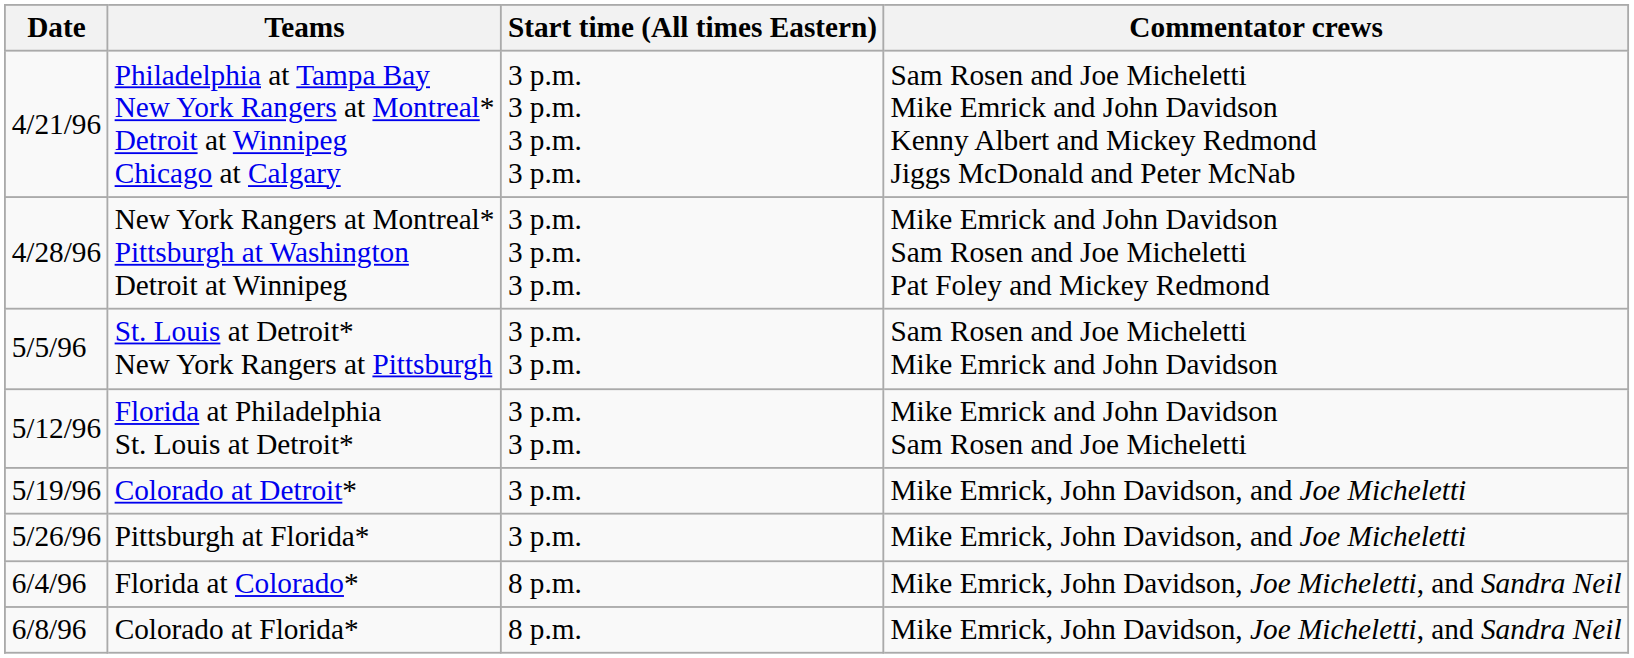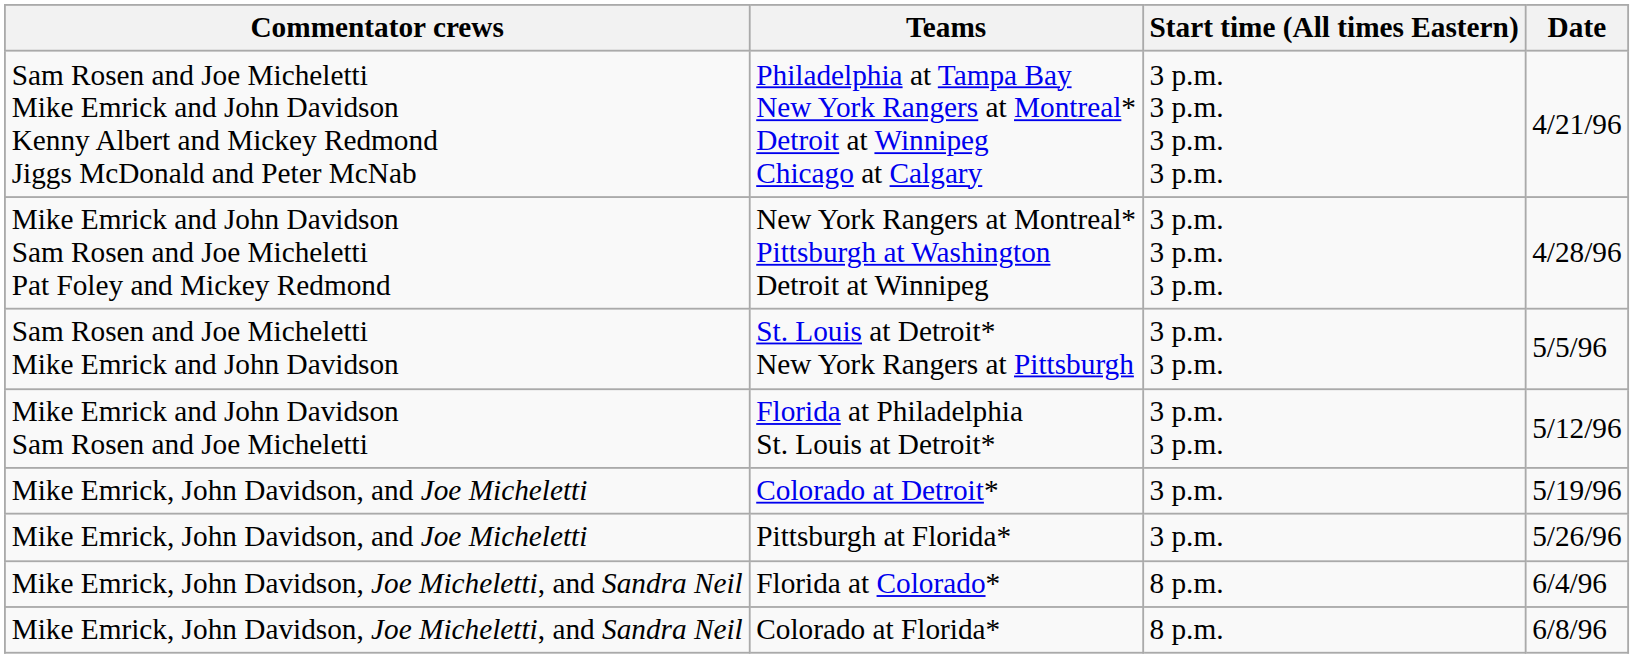columns swapped: Date <-> Commentator crews
